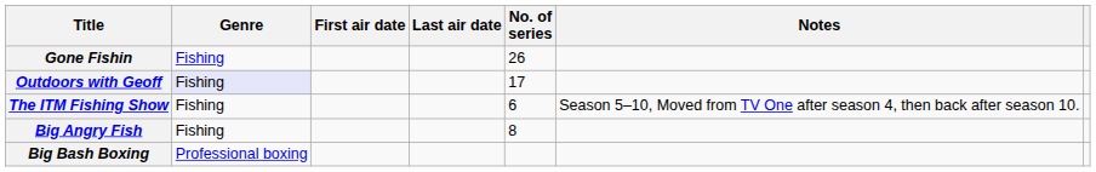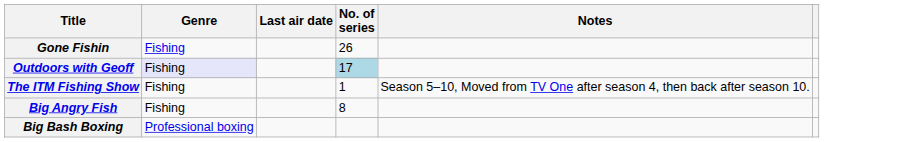- column: First air date
Outdoors with Geoff | No. of series: no background -> lightblue background
The ITM Fishing Show | No. of series: 6 -> 1
